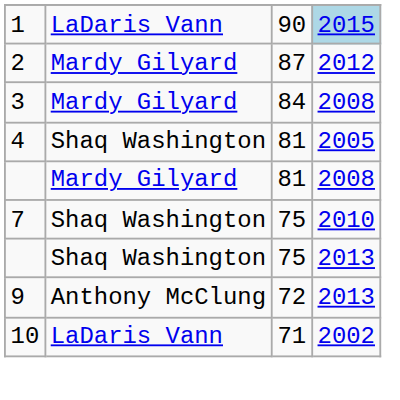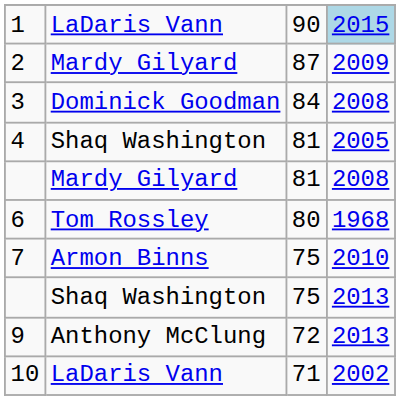2 | column 4: 2012 -> 2009
3 | column 2: Mardy Gilyard -> Dominick Goodman
+ row: 6 | Tom Rossley | 80 | 1968
7 | column 2: Shaq Washington -> Armon Binns
